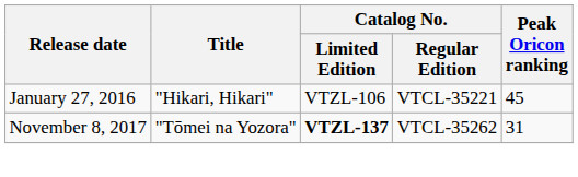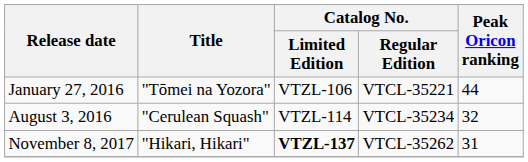January 27, 2016 | Title: "Hikari, Hikari" -> "Tōmei na Yozora"
January 27, 2016 | Peak Oricon ranking: 45 -> 44
+ row: August 3, 2016 | "Cerulean Squash" | VTZL-114 | VTCL-35234 | 32
November 8, 2017 | Title: "Tōmei na Yozora" -> "Hikari, Hikari"
